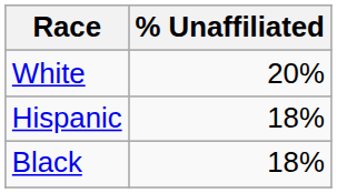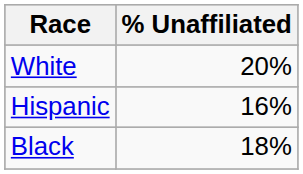Hispanic | % Unaffiliated: 18% -> 16%
